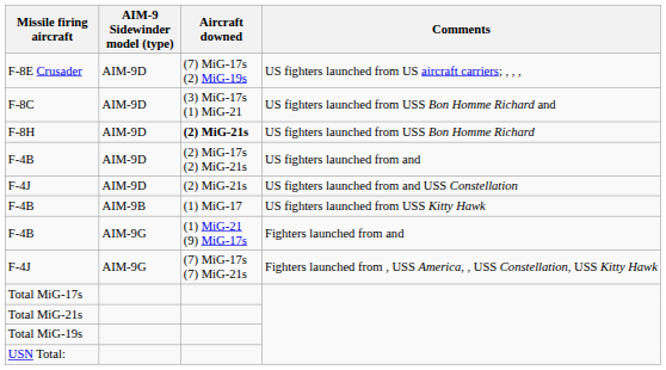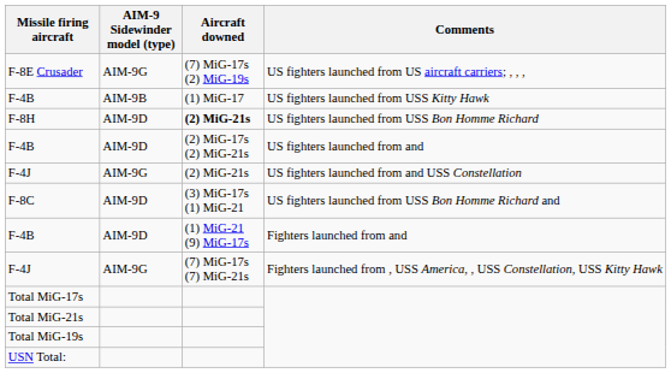F-8E Crusader | AIM-9 Sidewinder model (type): AIM-9D -> AIM-9G
rows swapped: F-8C <-> F-4B / US fighters launched from USS Kitty Hawk
F-4J / US fighters launched from and USS Constellation | AIM-9 Sidewinder model (type): AIM-9D -> AIM-9G
F-4B / Fighters launched from and | AIM-9 Sidewinder model (type): AIM-9G -> AIM-9D
